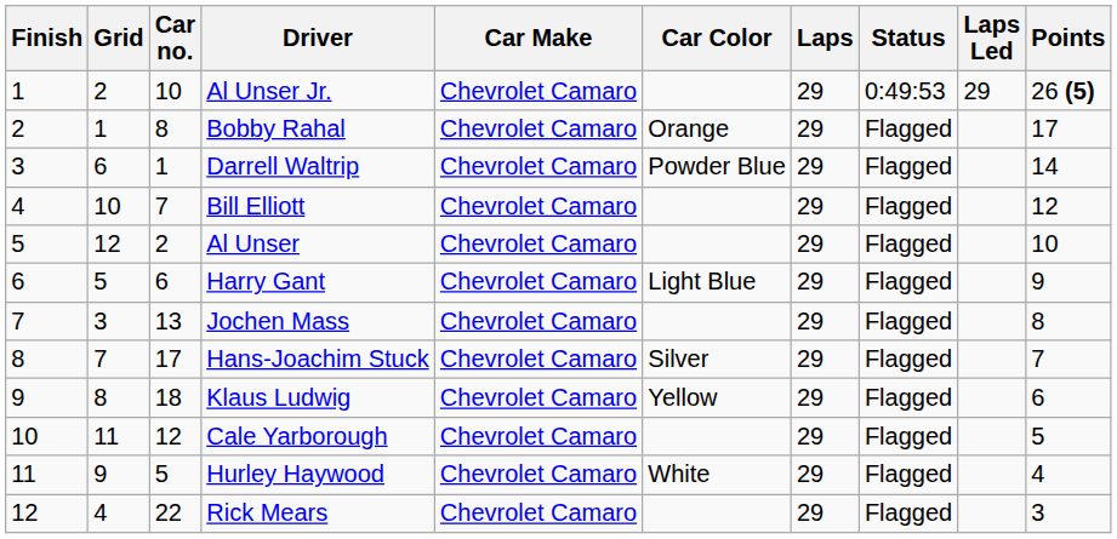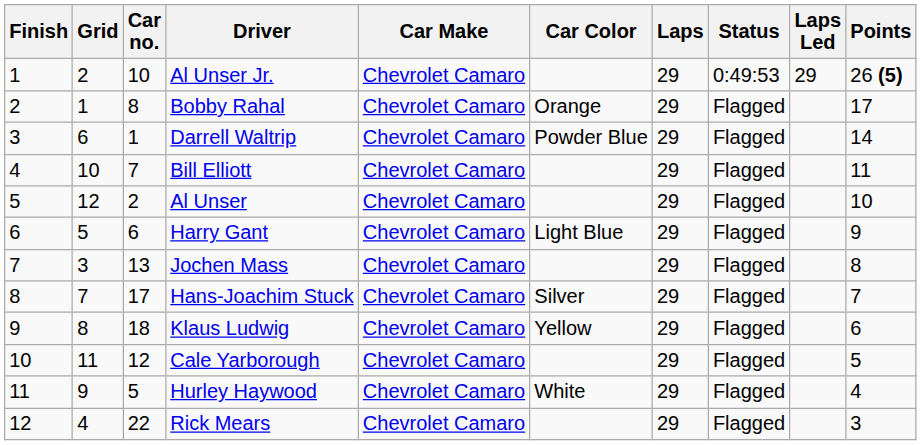Bill Elliott | Points: 12 -> 11
